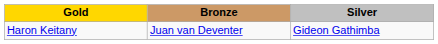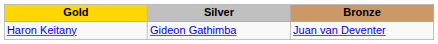columns swapped: Silver <-> Bronze
